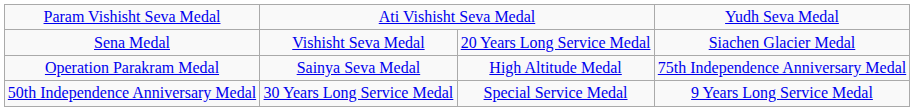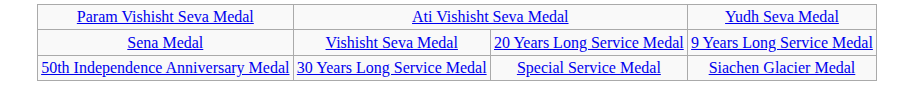Sena Medal | column 4: Siachen Glacier Medal -> 9 Years Long Service Medal
- row: Operation Parakram Medal | Sainya Seva Medal | High Altitude Medal | 75th Independence Anniversary Medal
50th Independence Anniversary Medal | column 4: 9 Years Long Service Medal -> Siachen Glacier Medal
